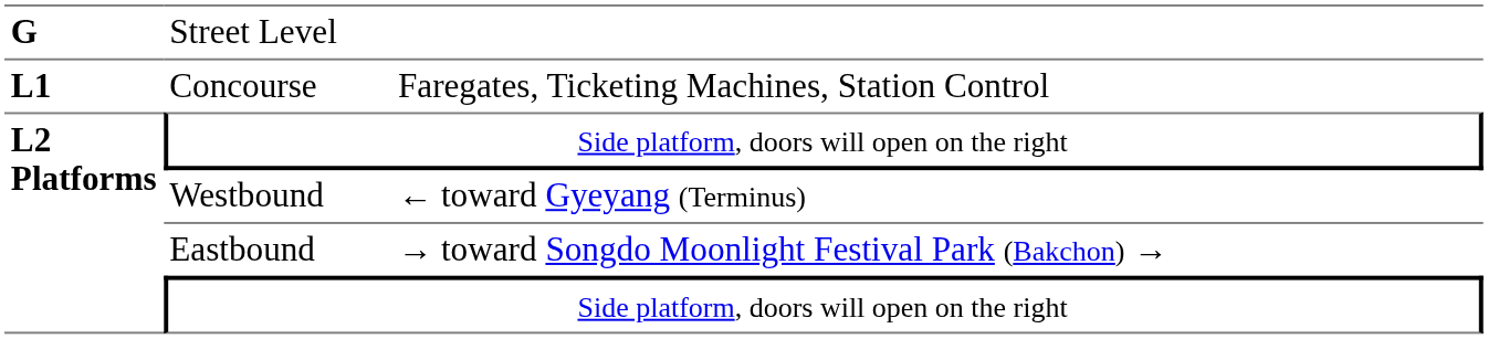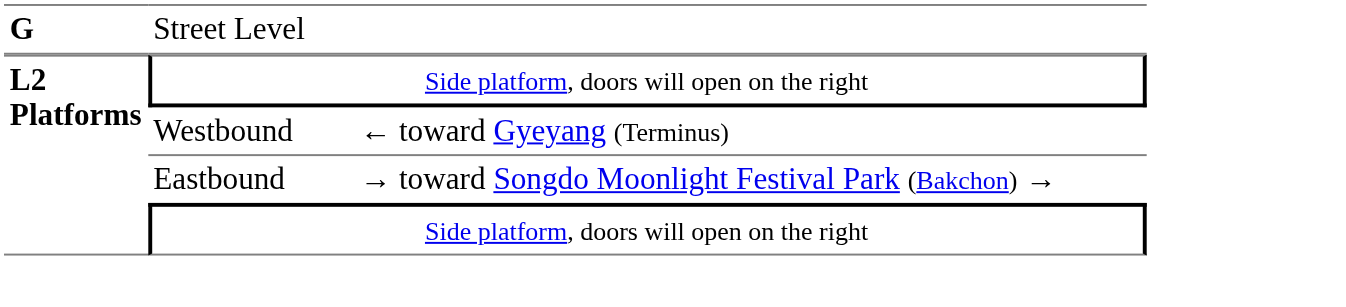- row: L1 | Concourse | Faregates, Ticketing Machines, Station Control
